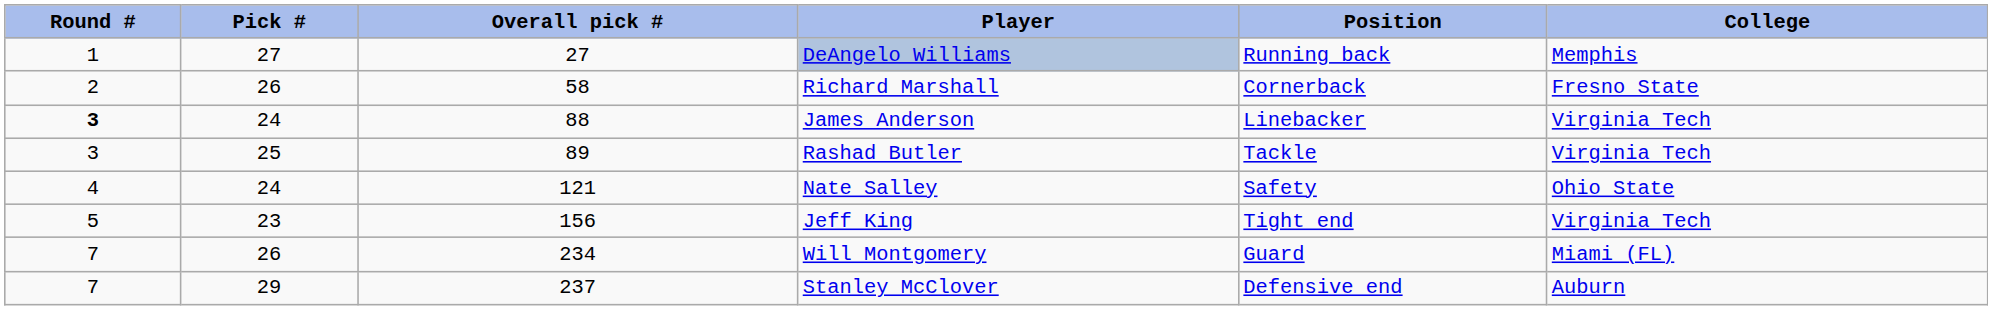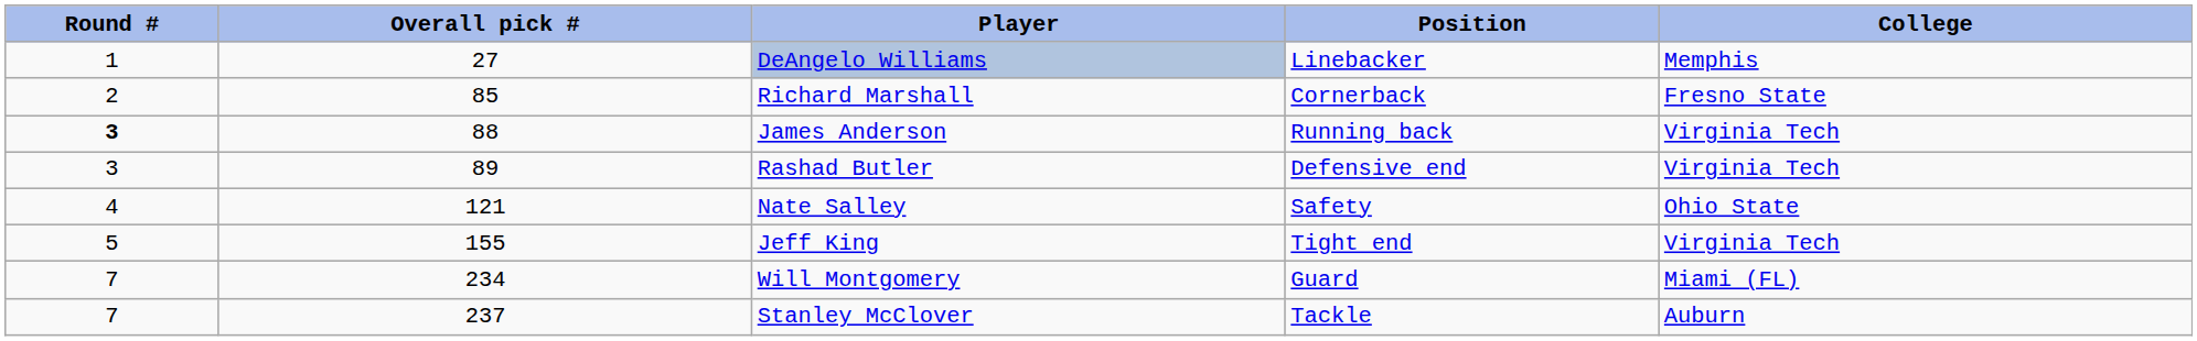- column: Pick # | 27 | 26 | 24 | 25 | 24 | 23 | 26 | 29
DeAngelo Williams | Position: Running back -> Linebacker
Richard Marshall | Overall pick #: 58 -> 85
James Anderson | Position: Linebacker -> Running back
Rashad Butler | Position: Tackle -> Defensive end
Jeff King | Overall pick #: 156 -> 155
Stanley McClover | Position: Defensive end -> Tackle
